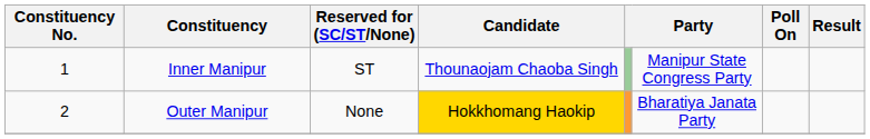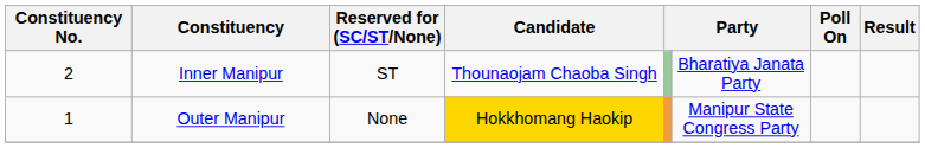Inner Manipur | Constituency No.: 1 -> 2
Inner Manipur | column 6: Manipur State Congress Party -> Bharatiya Janata Party
Outer Manipur | Constituency No.: 2 -> 1
Outer Manipur | column 6: Bharatiya Janata Party -> Manipur State Congress Party
